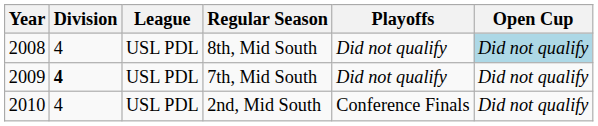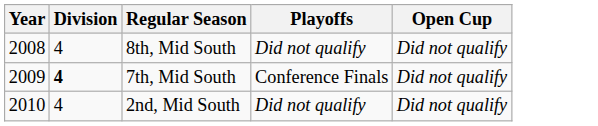- column: League | USL PDL | USL PDL | USL PDL
8th, Mid South | Open Cup: lightblue background -> no background
7th, Mid South | Playoffs: Did not qualify -> Conference Finals
2nd, Mid South | Playoffs: Conference Finals -> Did not qualify
